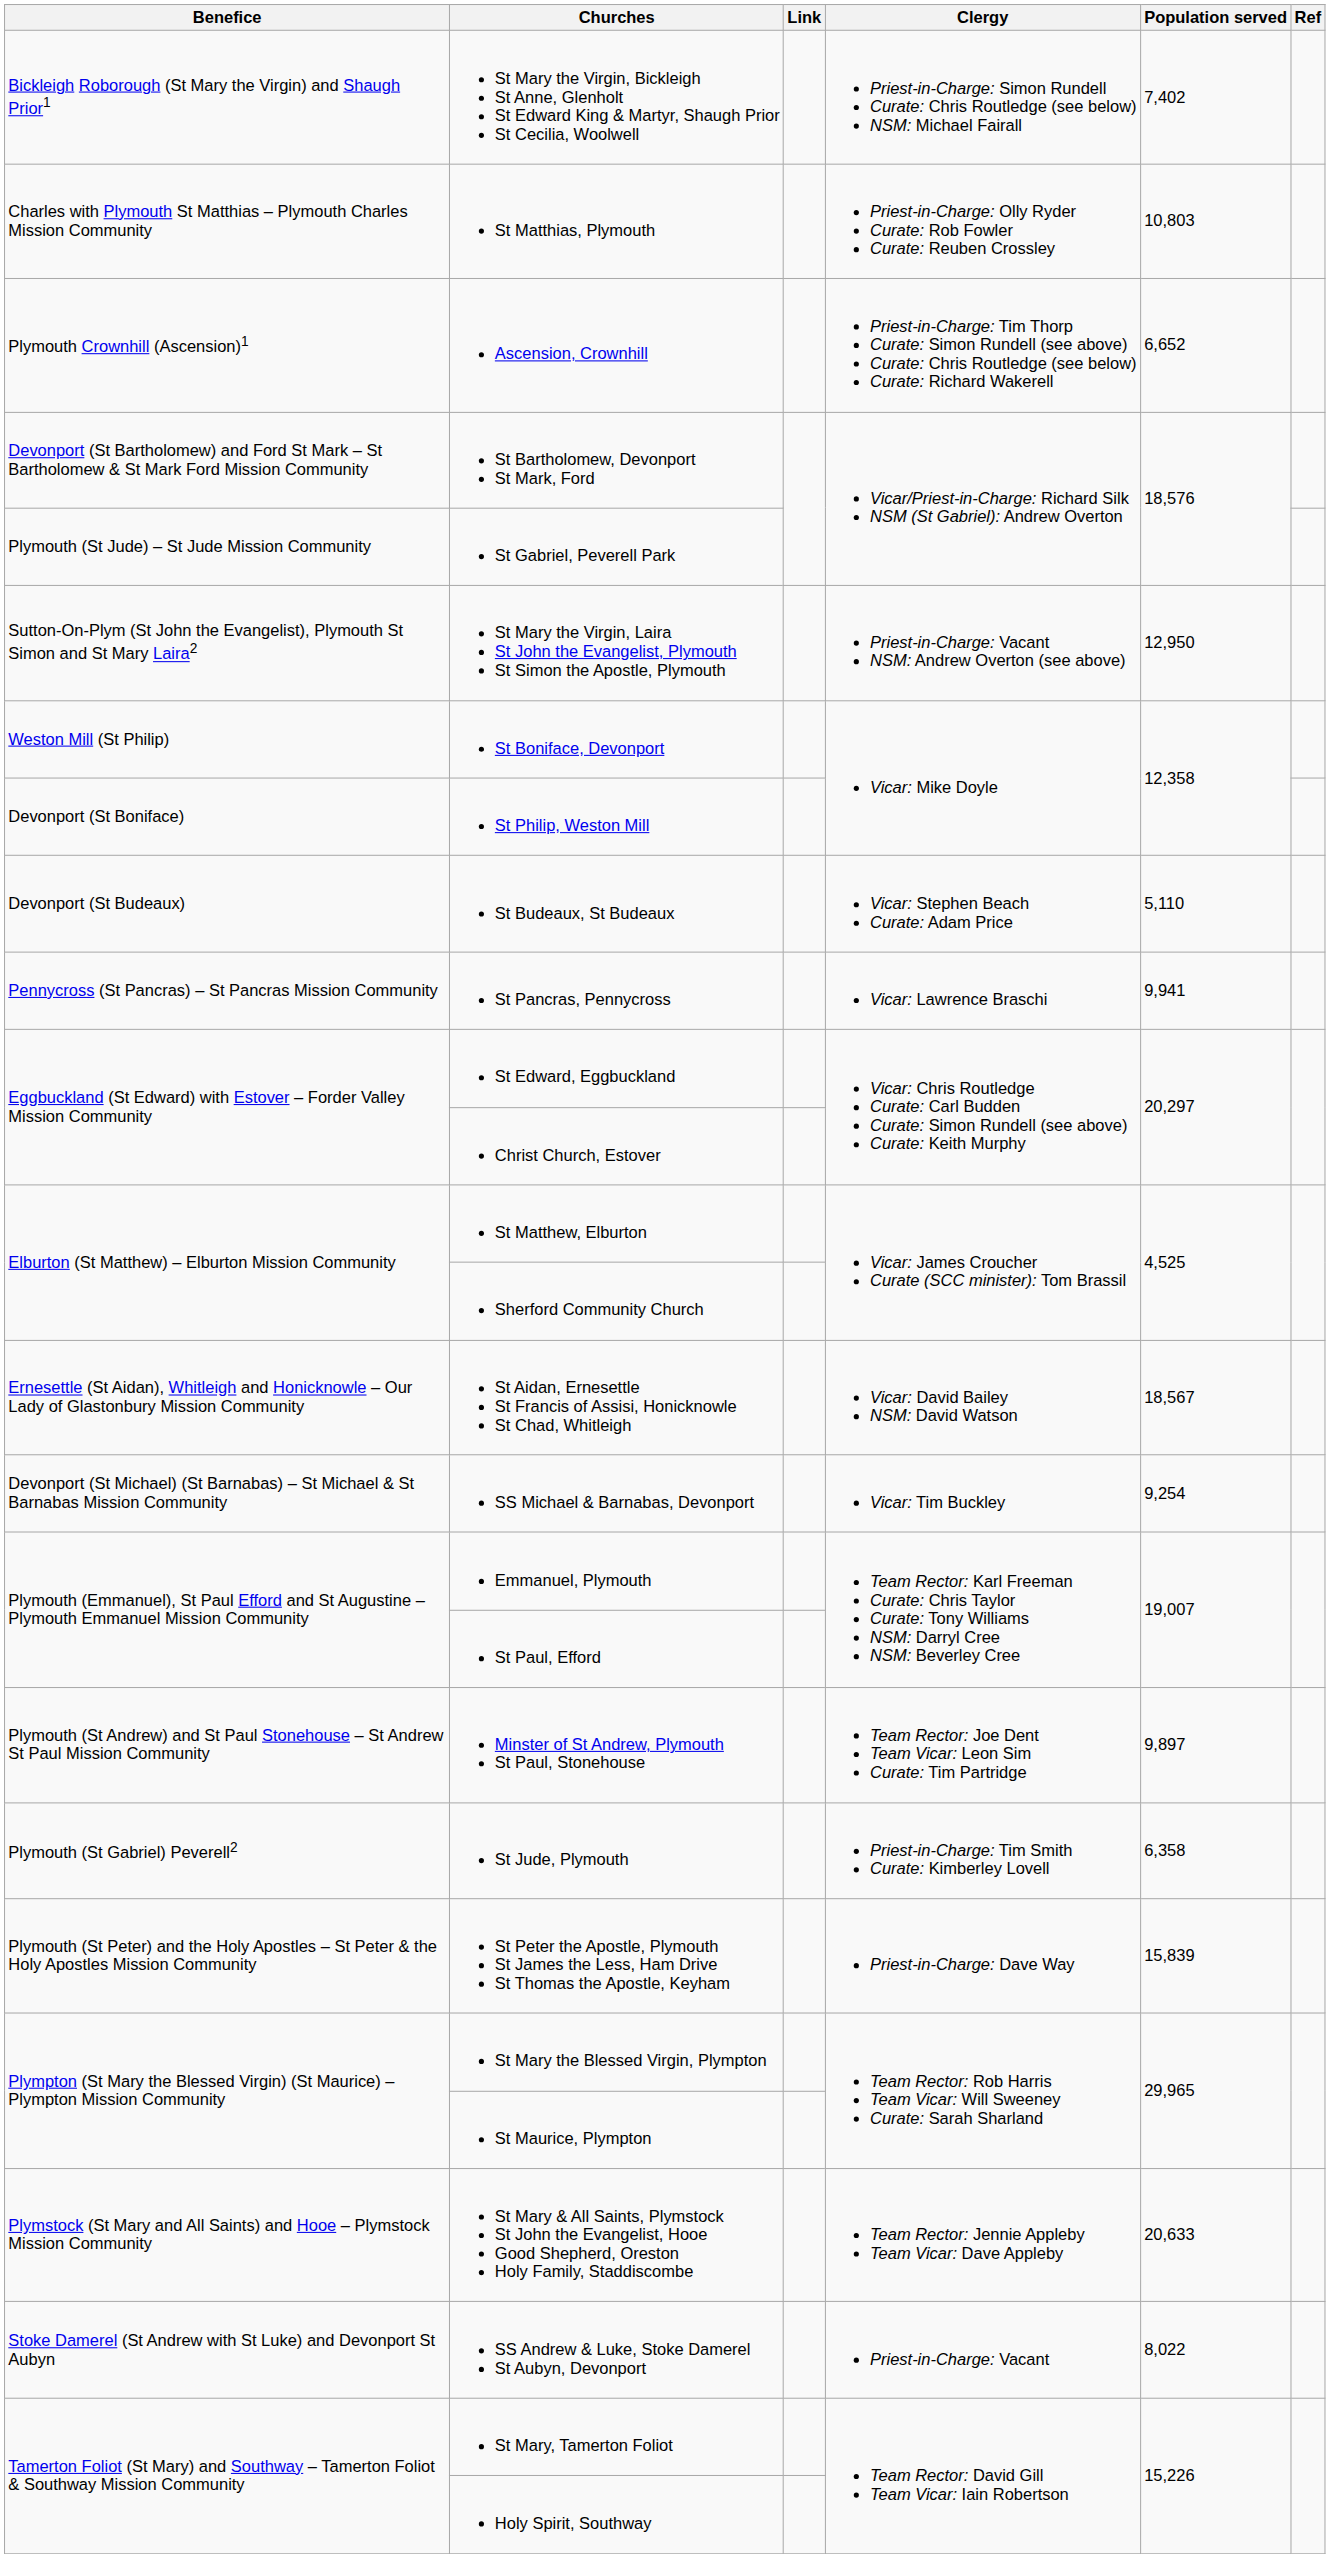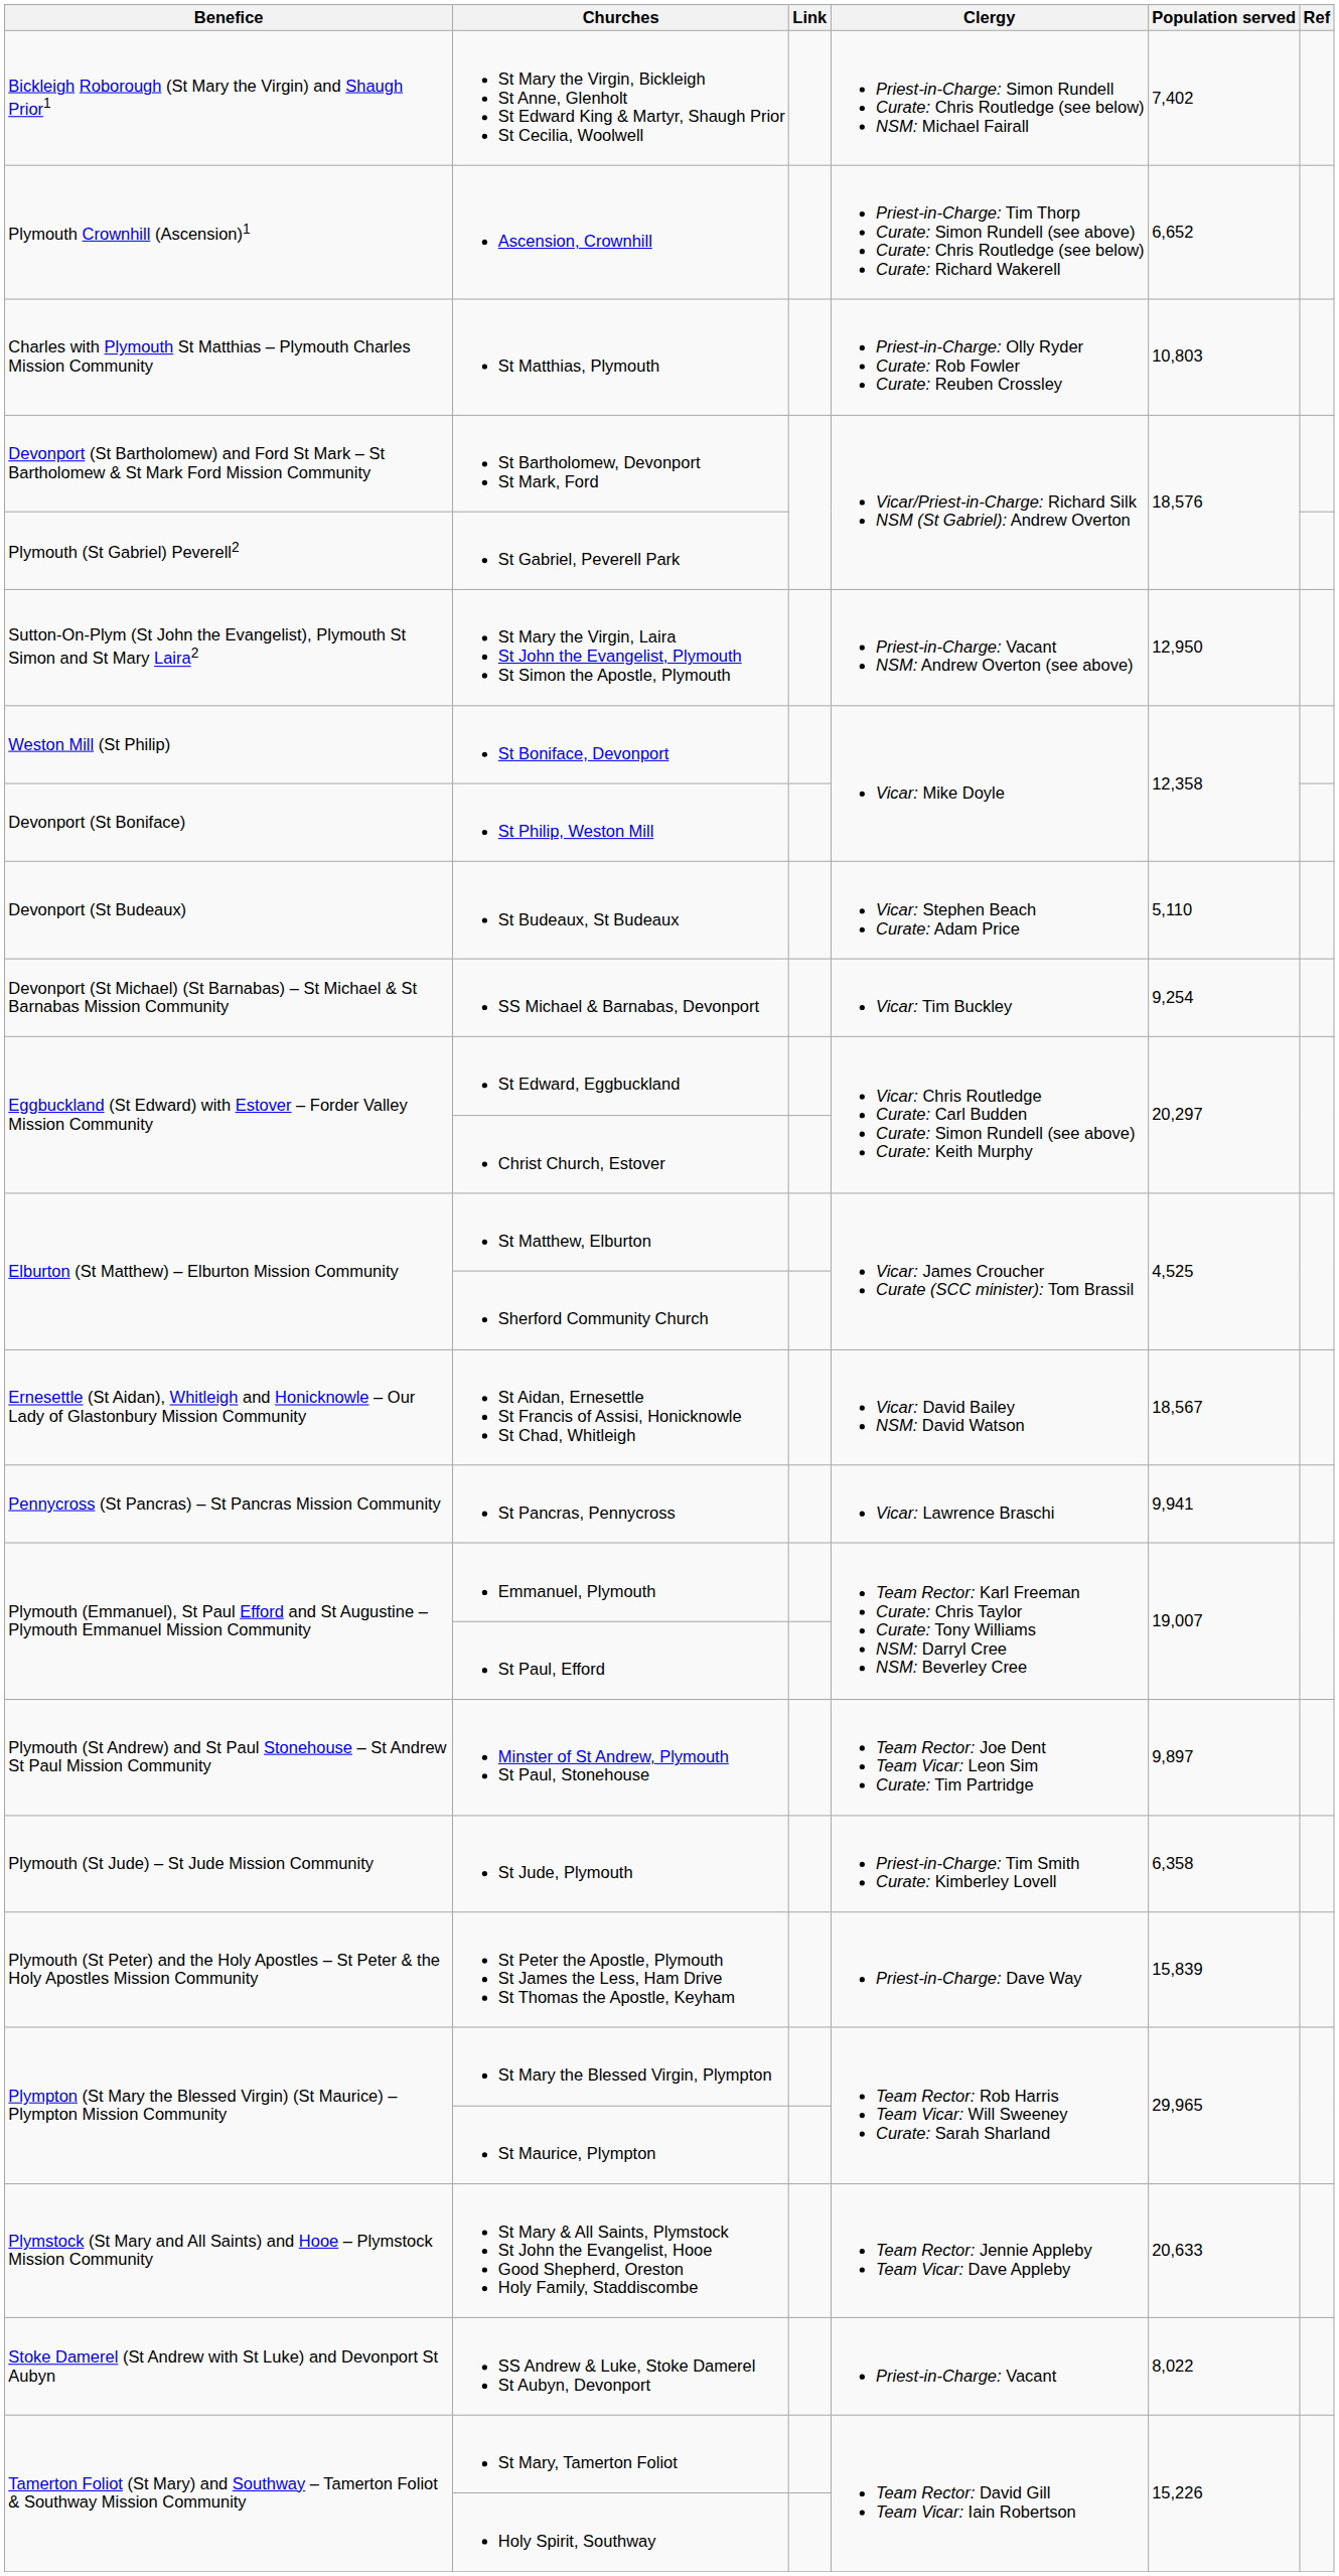rows swapped: Ascension, Crownhill <-> St Matthias, Plymouth
St Gabriel, Peverell Park | Benefice: Plymouth (St Jude) – St Jude Mission Community -> Plymouth (St Gabriel) Peverell2
rows swapped: SS Michael & Barnabas, Devonport <-> St Pancras, Pennycross
St Jude, Plymouth | Benefice: Plymouth (St Gabriel) Peverell2 -> Plymouth (St Jude) – St Jude Mission Community
